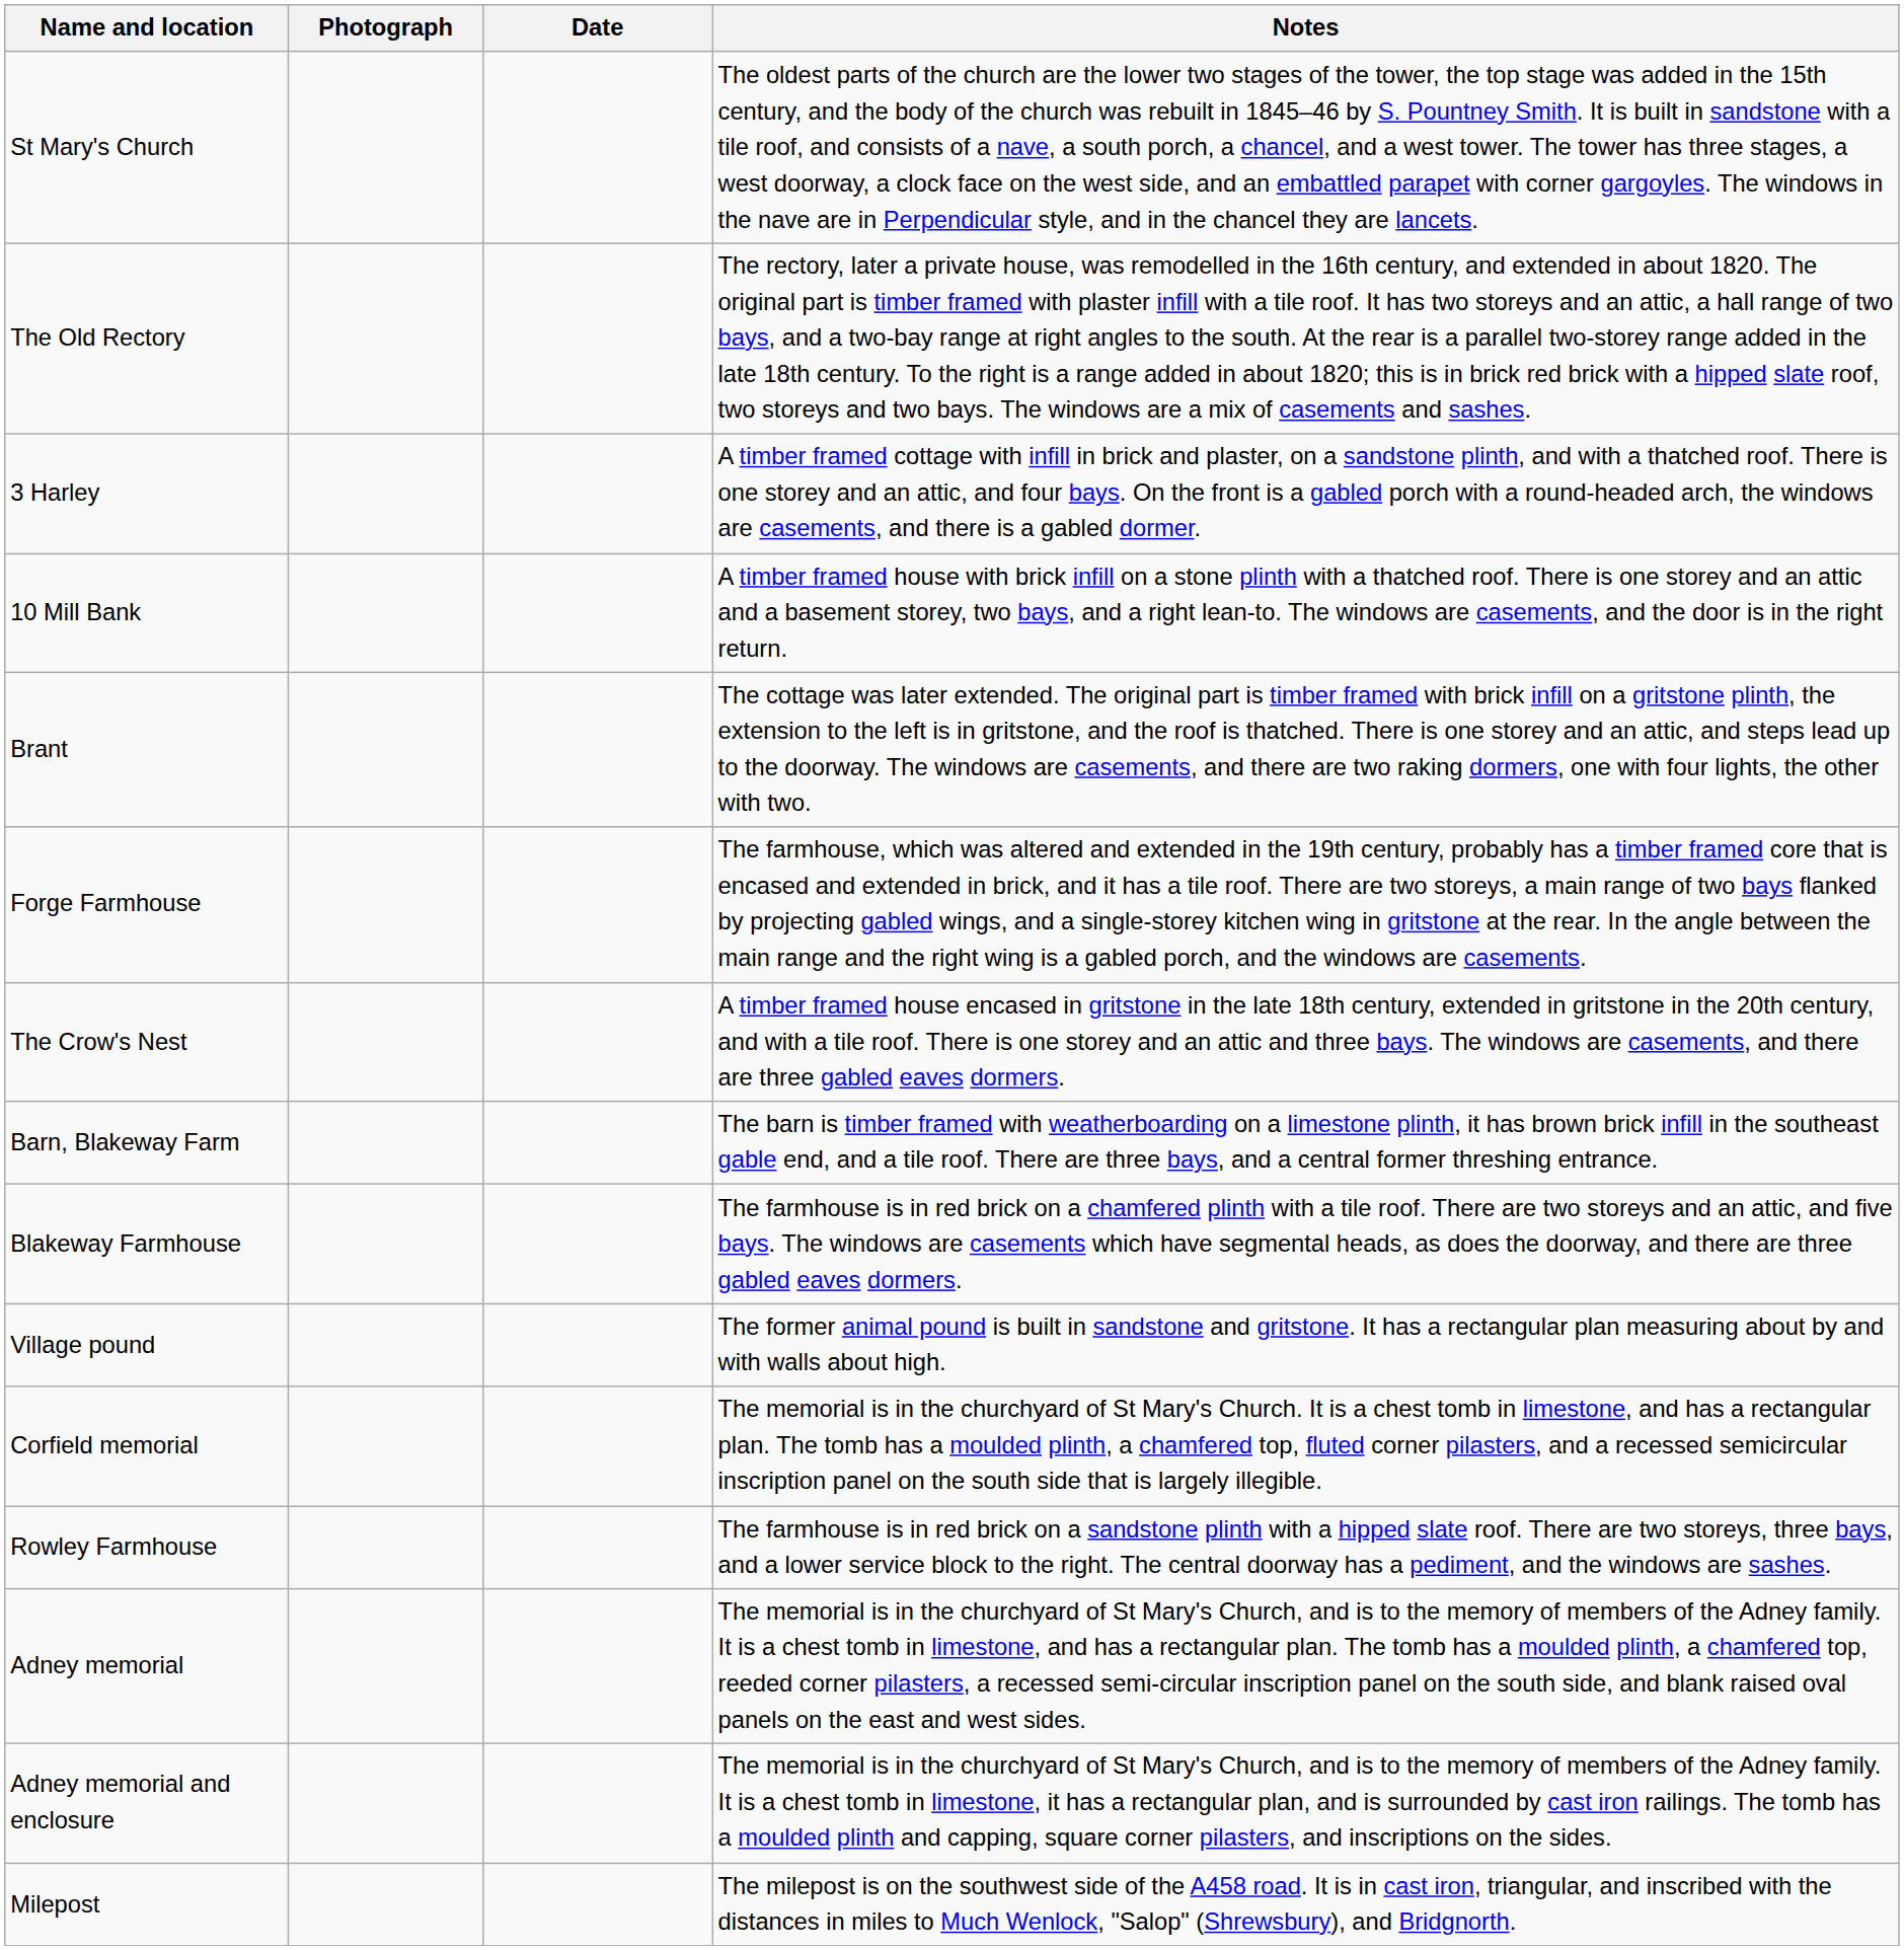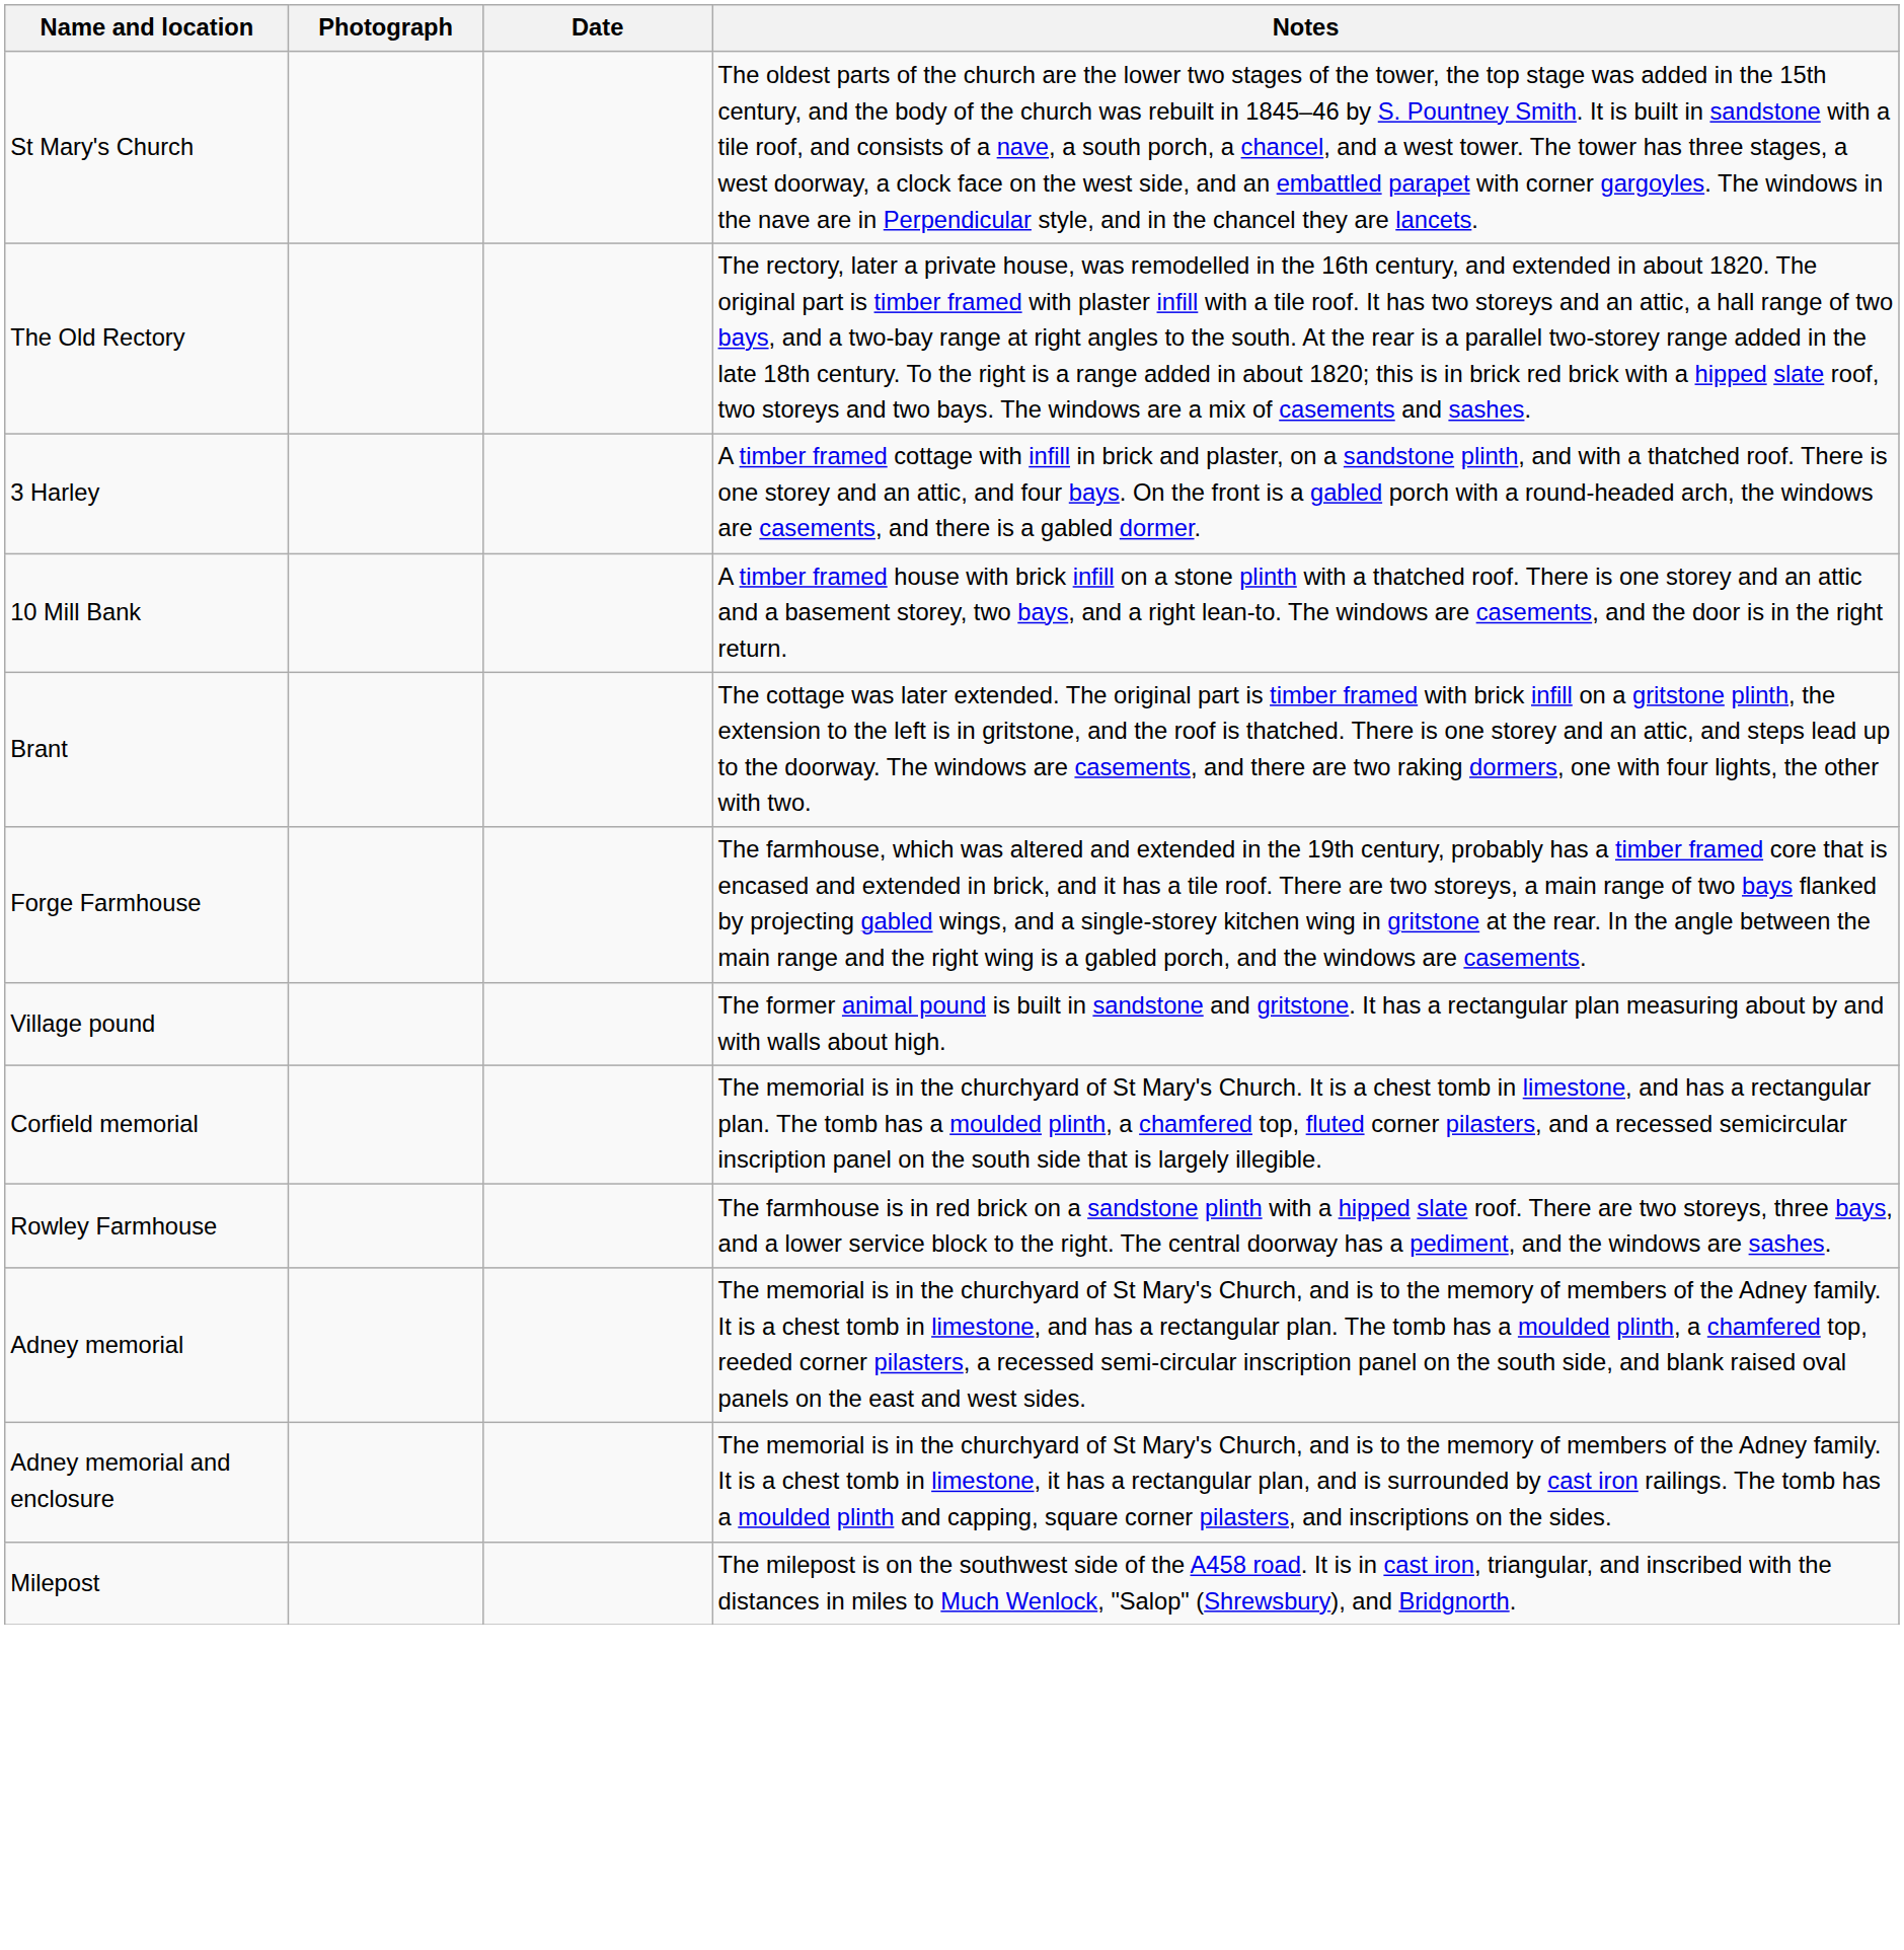- row: The Crow's Nest | A timber framed house encased in gritstone in the late 18th century, extended in gritstone in the 20th century, and with a tile roof. There is one storey and an attic and three bays. The windows are casements, and there are three gabled eaves dormers.
- row: Barn, Blakeway Farm | The barn is timber framed with weatherboarding on a limestone plinth, it has brown brick infill in the southeast gable end, and a tile roof. There are three bays, and a central former threshing entrance.
- row: Blakeway Farmhouse | The farmhouse is in red brick on a chamfered plinth with a tile roof. There are two storeys and an attic, and five bays. The windows are casements which have segmental heads, as does the doorway, and there are three gabled eaves dormers.
